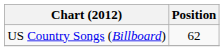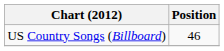US Country Songs (Billboard) | Position: 62 -> 46
